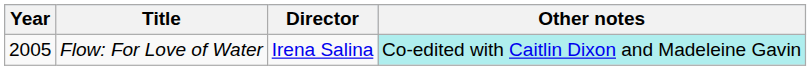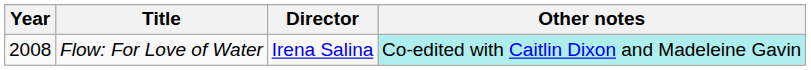Flow: For Love of Water | Year: 2005 -> 2008
